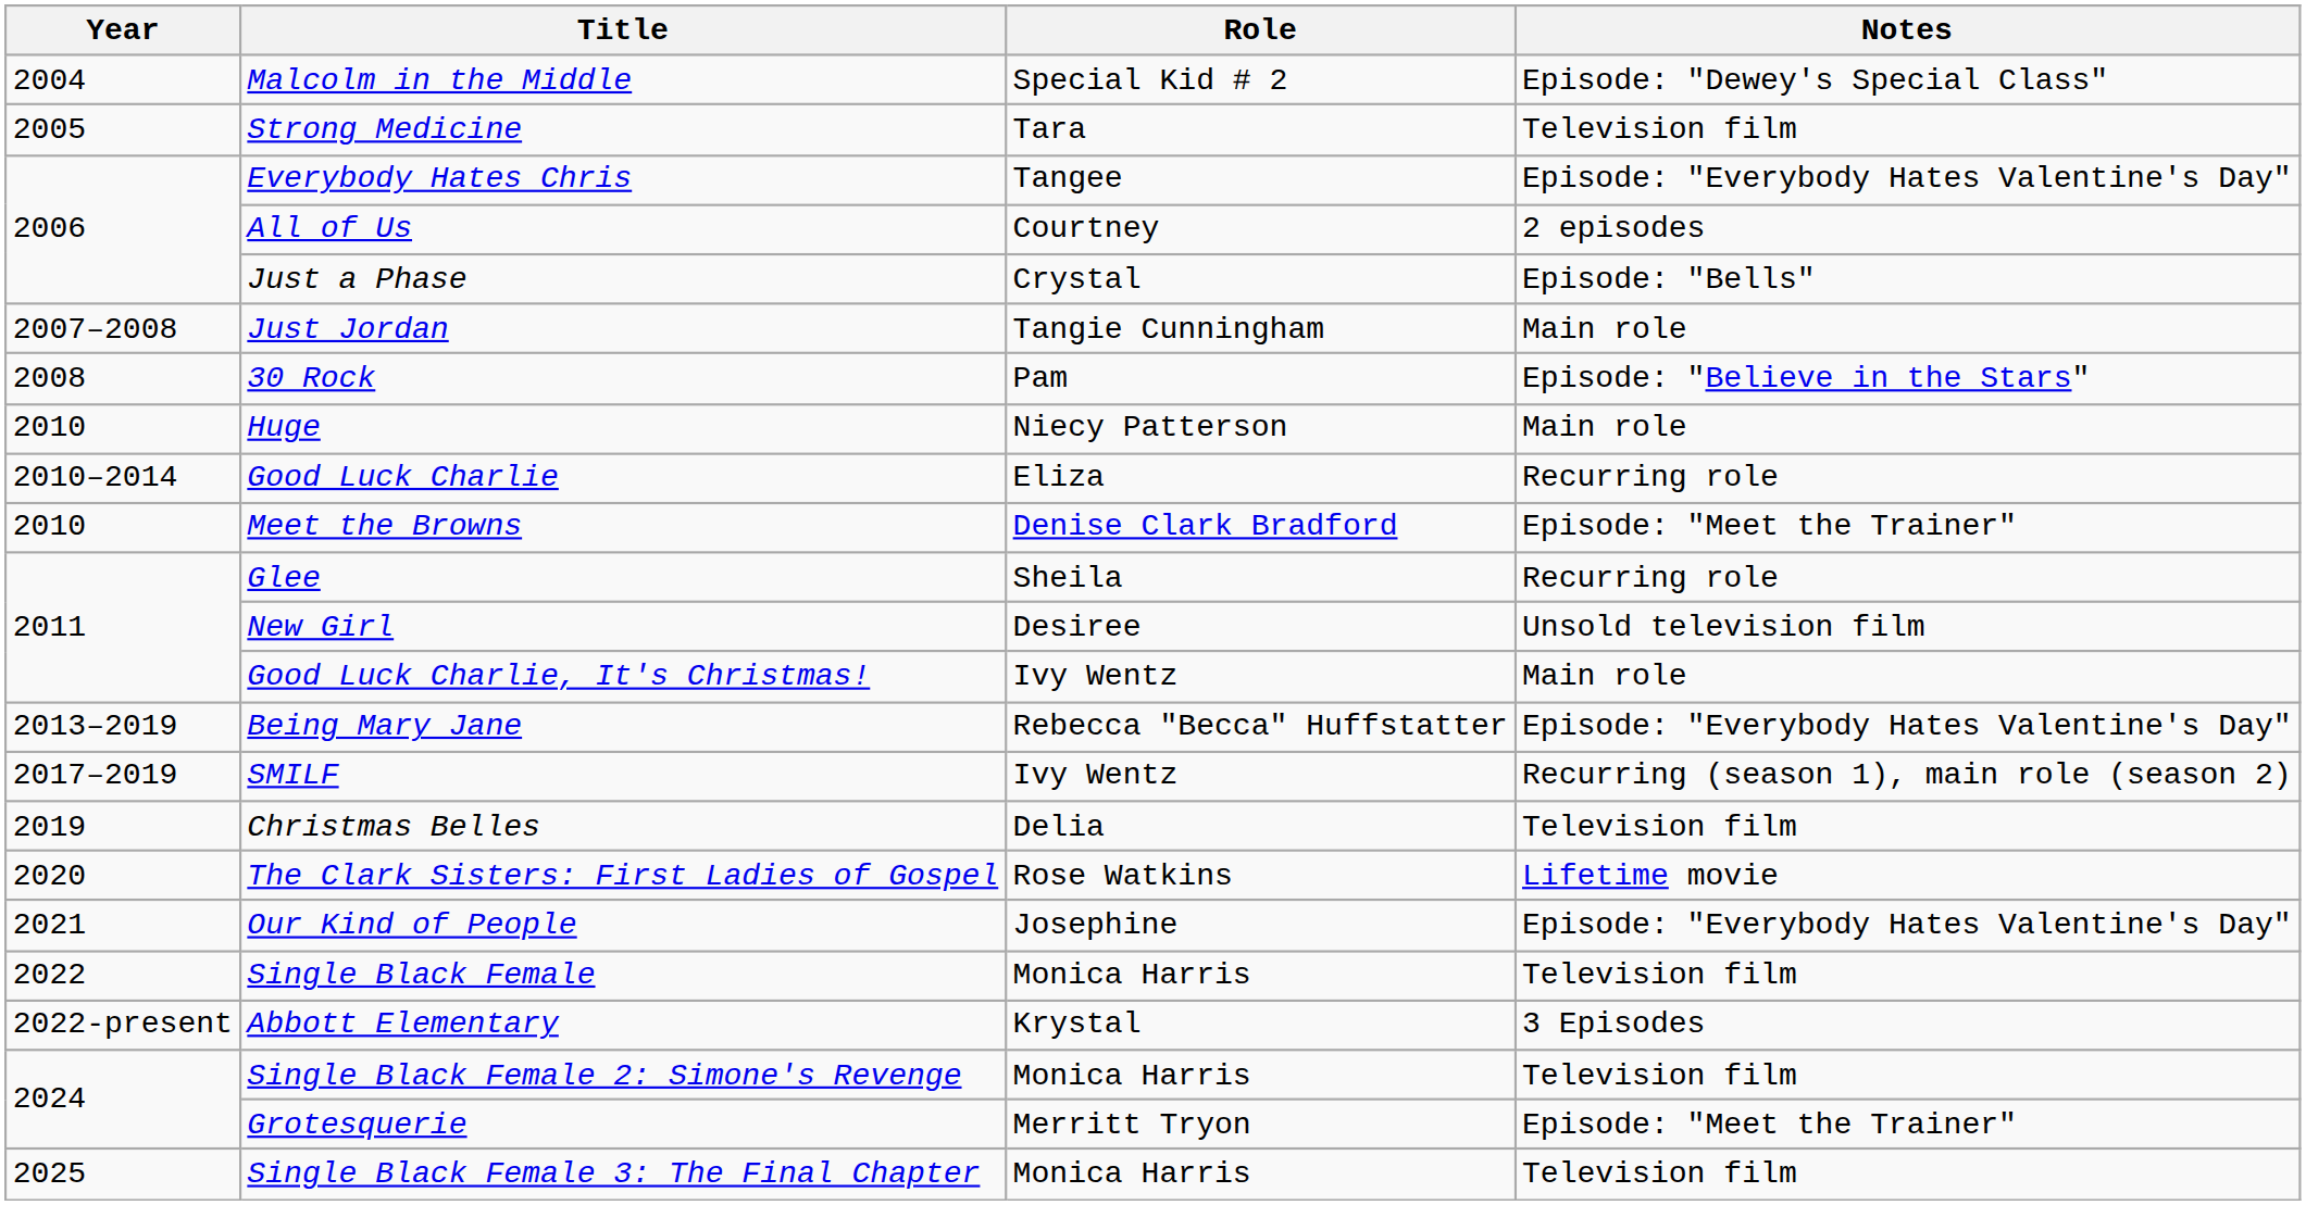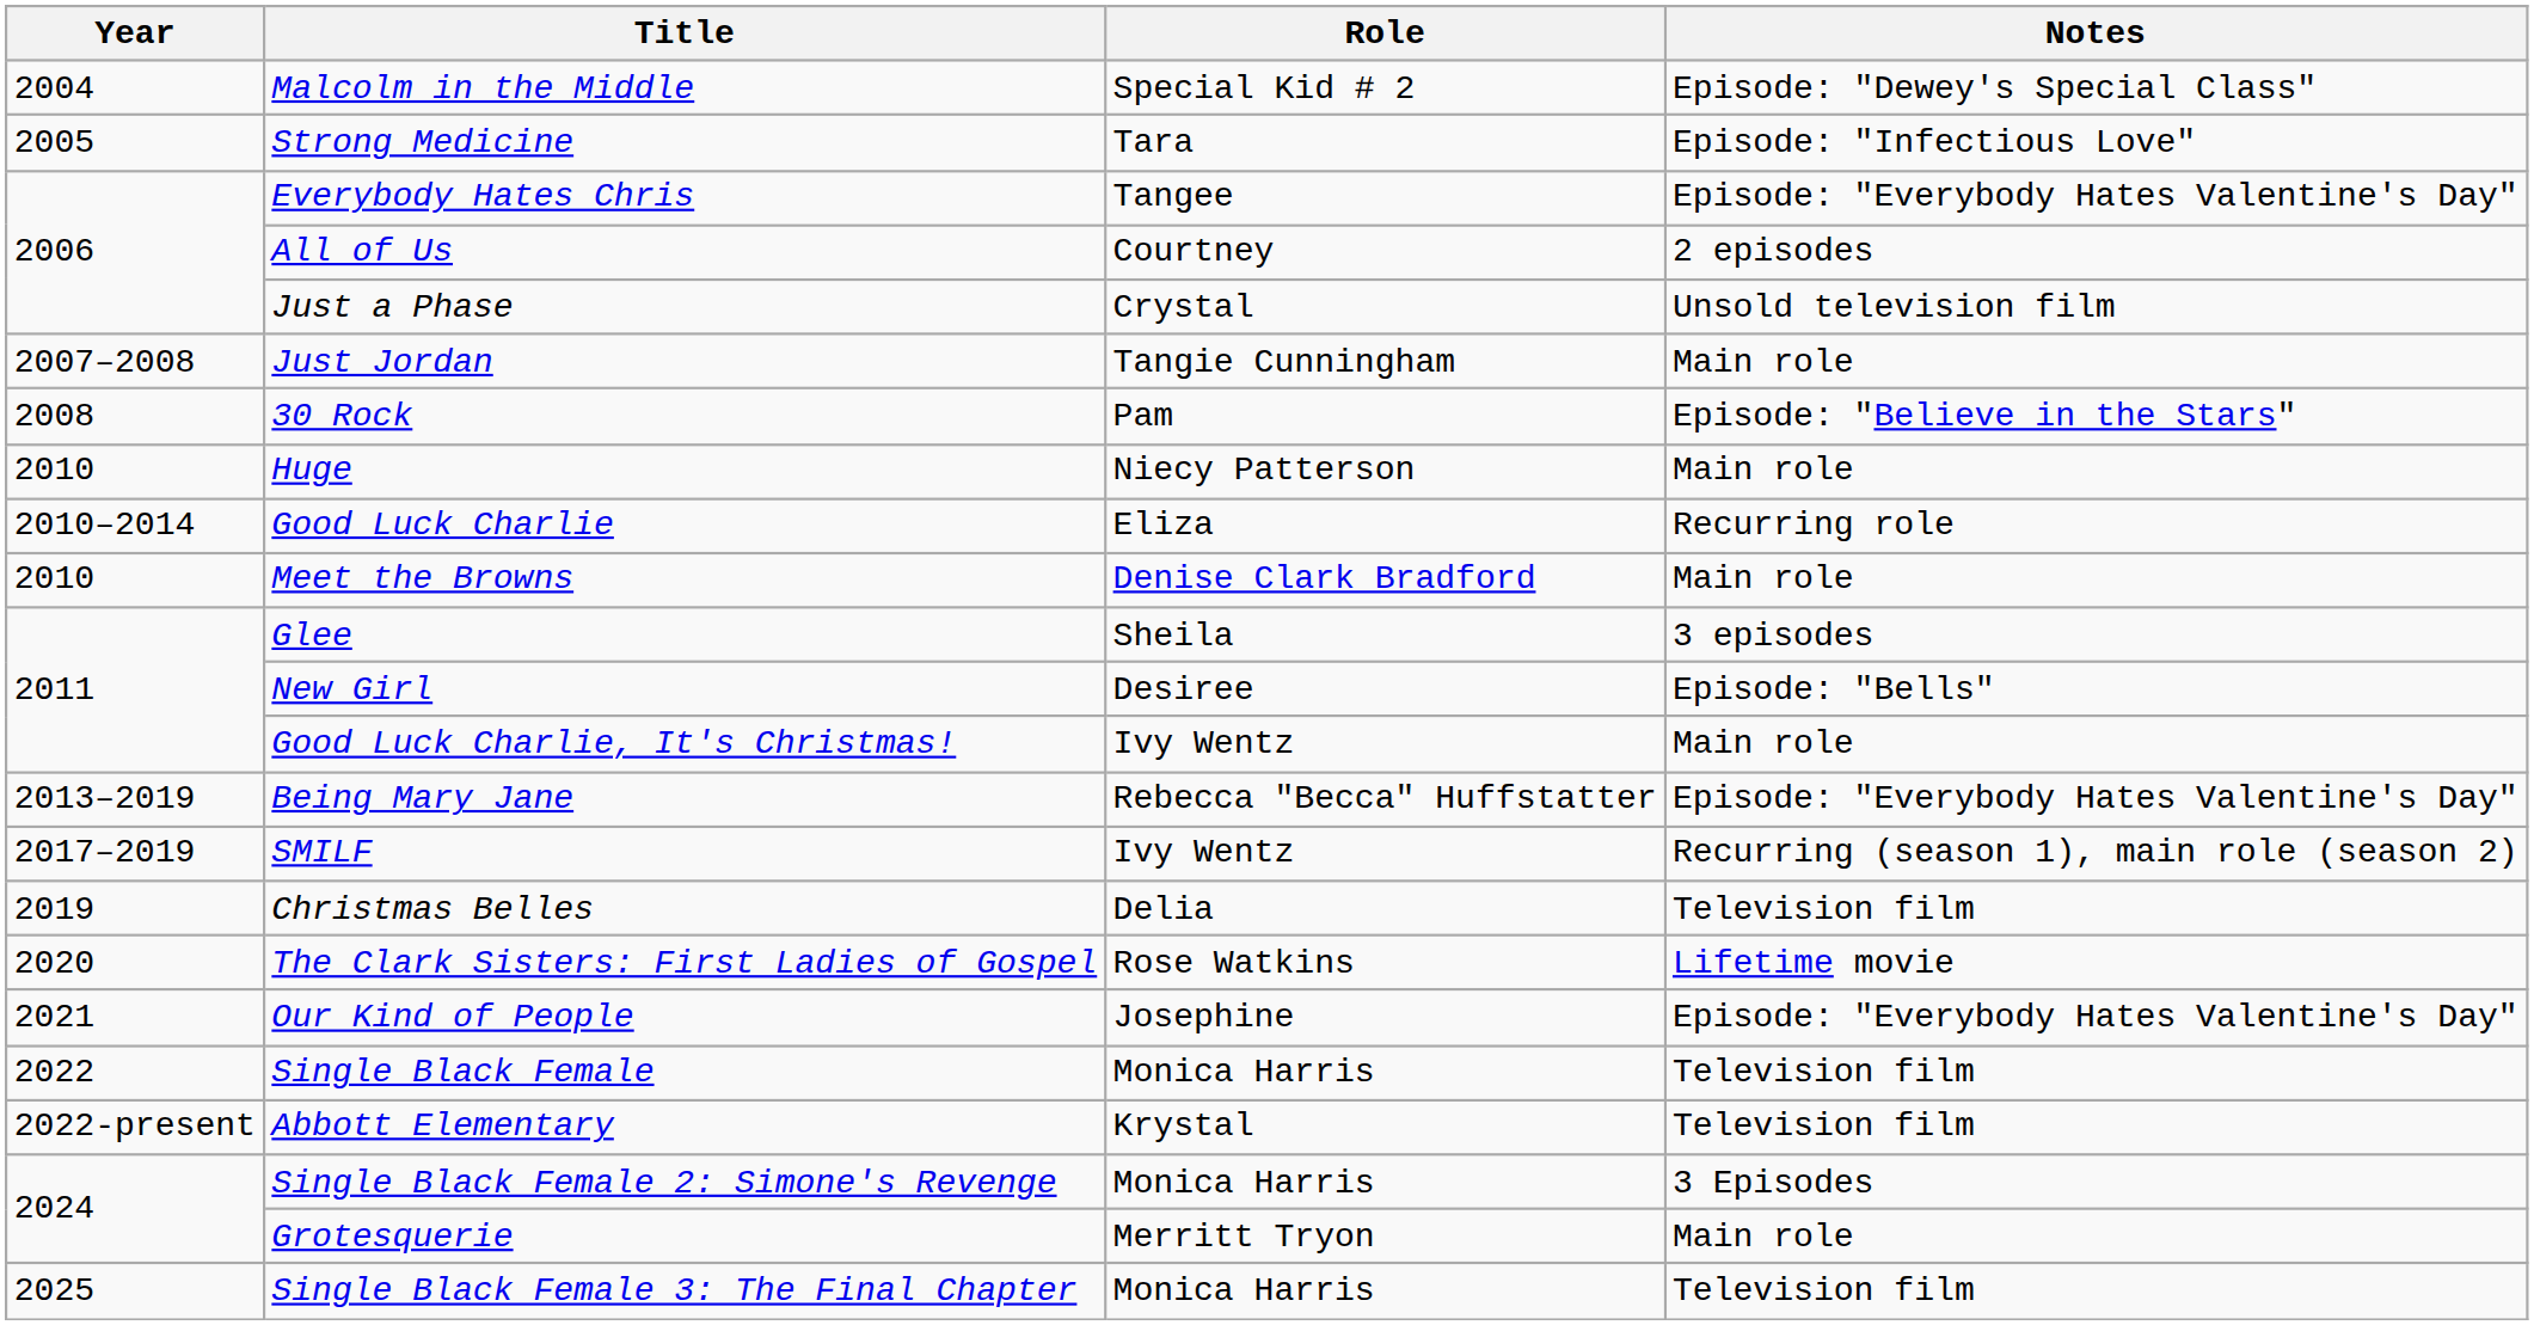Strong Medicine | Notes: Television film -> Episode: "Infectious Love"
Just a Phase | Notes: Episode: "Bells" -> Unsold television film
Meet the Browns | Notes: Episode: "Meet the Trainer" -> Main role
Glee | Notes: Recurring role -> 3 episodes
New Girl | Notes: Unsold television film -> Episode: "Bells"
Abbott Elementary | Notes: 3 Episodes -> Television film
Single Black Female 2: Simone's Revenge | Notes: Television film -> 3 Episodes
Grotesquerie | Notes: Episode: "Meet the Trainer" -> Main role
